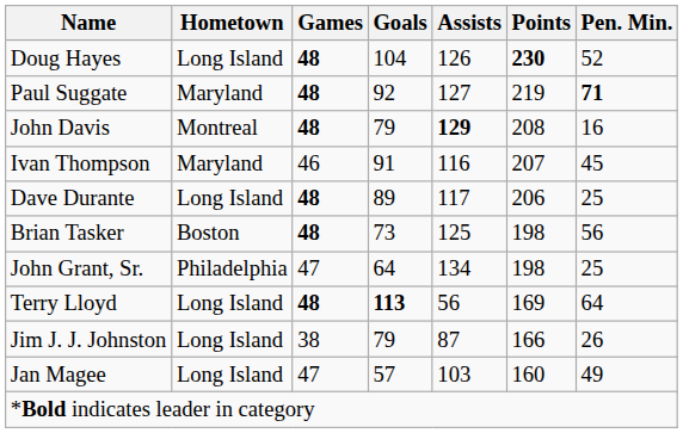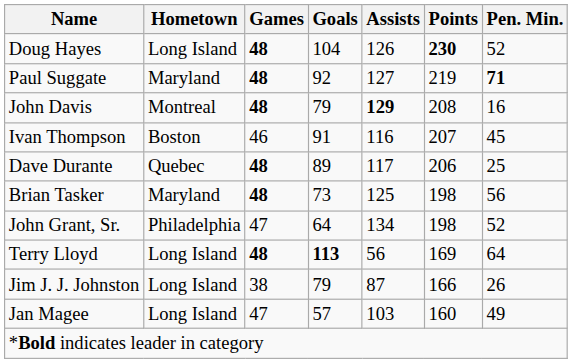Ivan Thompson | Hometown: Maryland -> Boston
Dave Durante | Hometown: Long Island -> Quebec
Brian Tasker | Hometown: Boston -> Maryland
John Grant, Sr. | Pen. Min.: 25 -> 52
